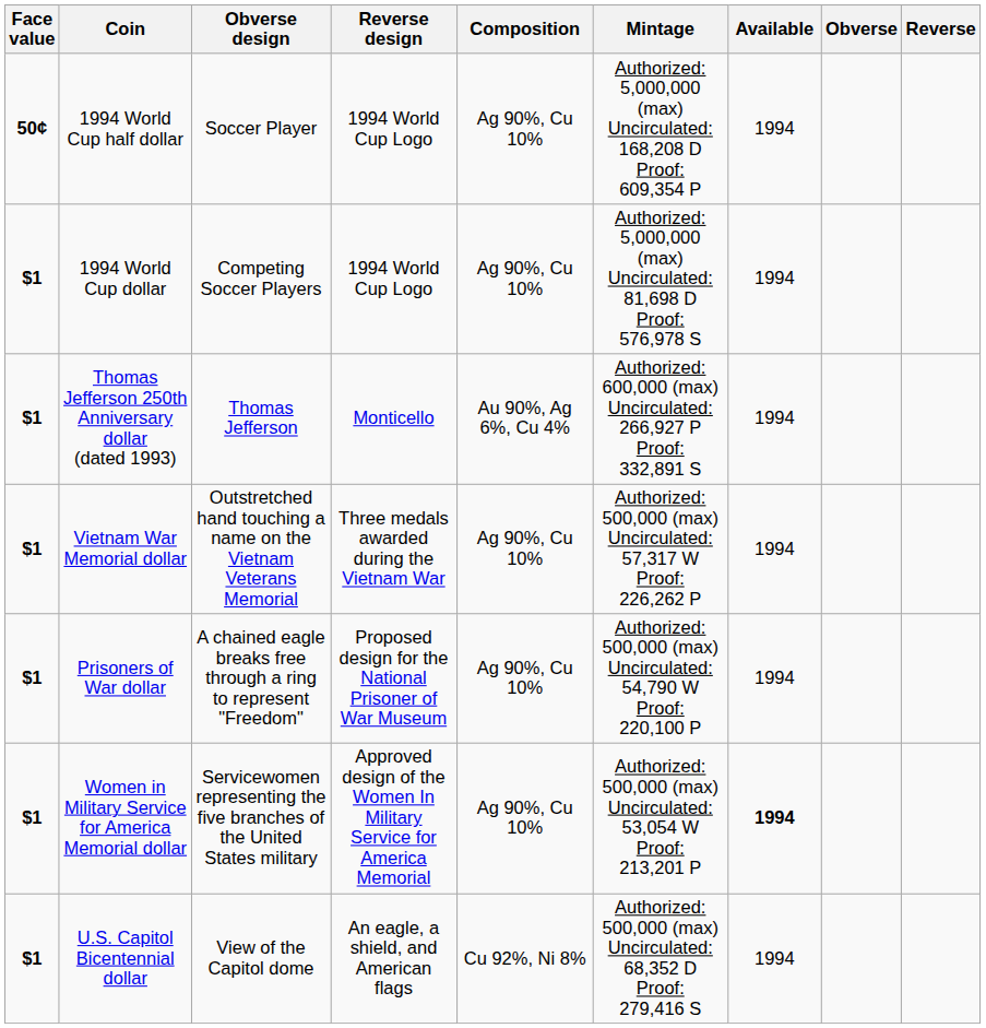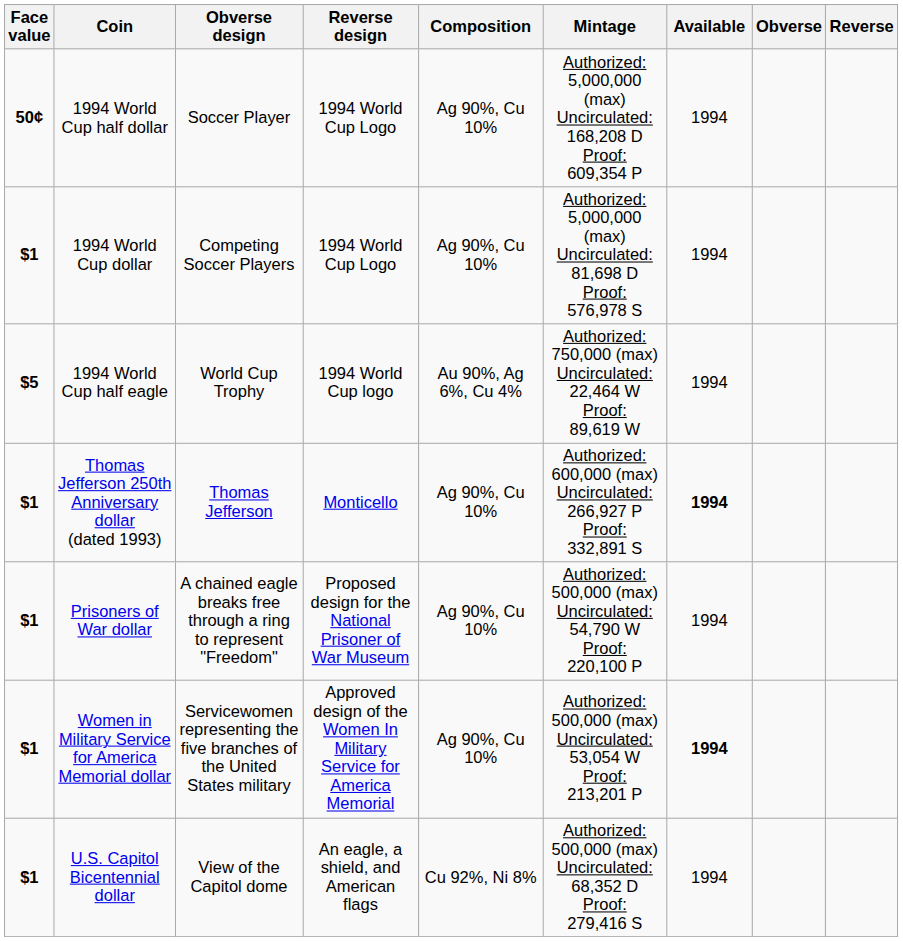+ row: $5 | 1994 World Cup half eagle | World Cup Trophy | 1994 World Cup logo | Au 90%, Ag 6%, Cu 4% | Authorized: 750,000 (max) Uncirculated: 22,464 W Proof: 89,619 W | 1994
Thomas Jefferson 250th Anniversary dollar (dated 1993) | Composition: Au 90%, Ag 6%, Cu 4% -> Ag 90%, Cu 10%
Thomas Jefferson 250th Anniversary dollar (dated 1993) | Available: normal -> bold
- row: $1 | Vietnam War Memorial dollar | Outstretched hand touching a name on the Vietnam Veterans Memorial | Three medals awarded during the Vietnam War | Ag 90%, Cu 10% | Authorized: 500,000 (max) Uncirculated: 57,317 W Proof: 226,262 P | 1994
